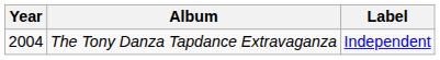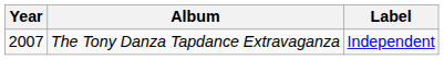The Tony Danza Tapdance Extravaganza | Year: 2004 -> 2007
